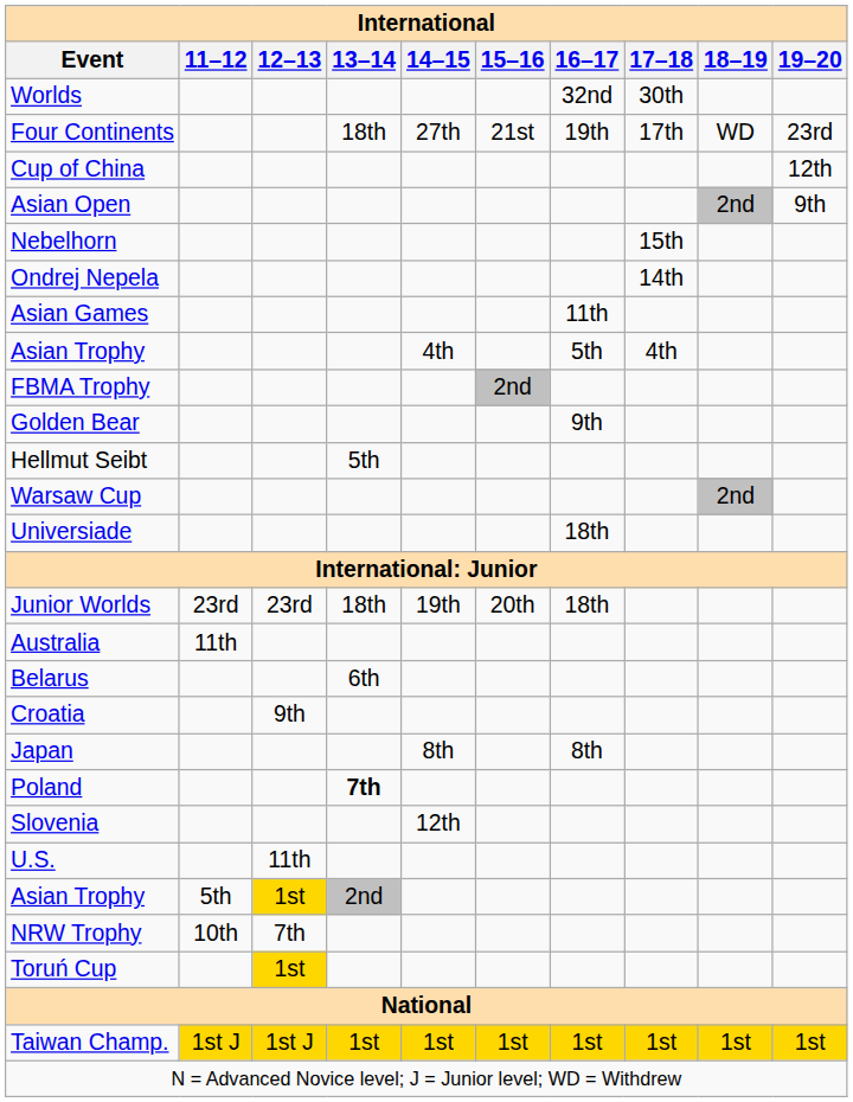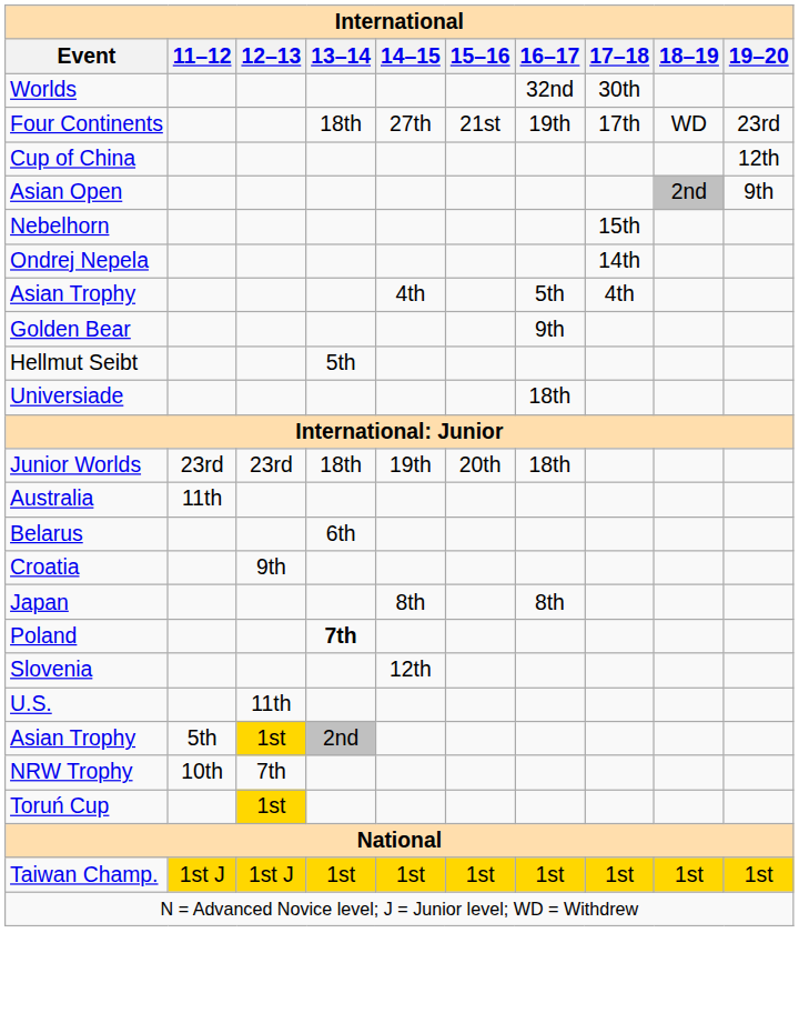- row: Asian Games | 11th
- row: FBMA Trophy | 2nd
- row: Warsaw Cup | 2nd
